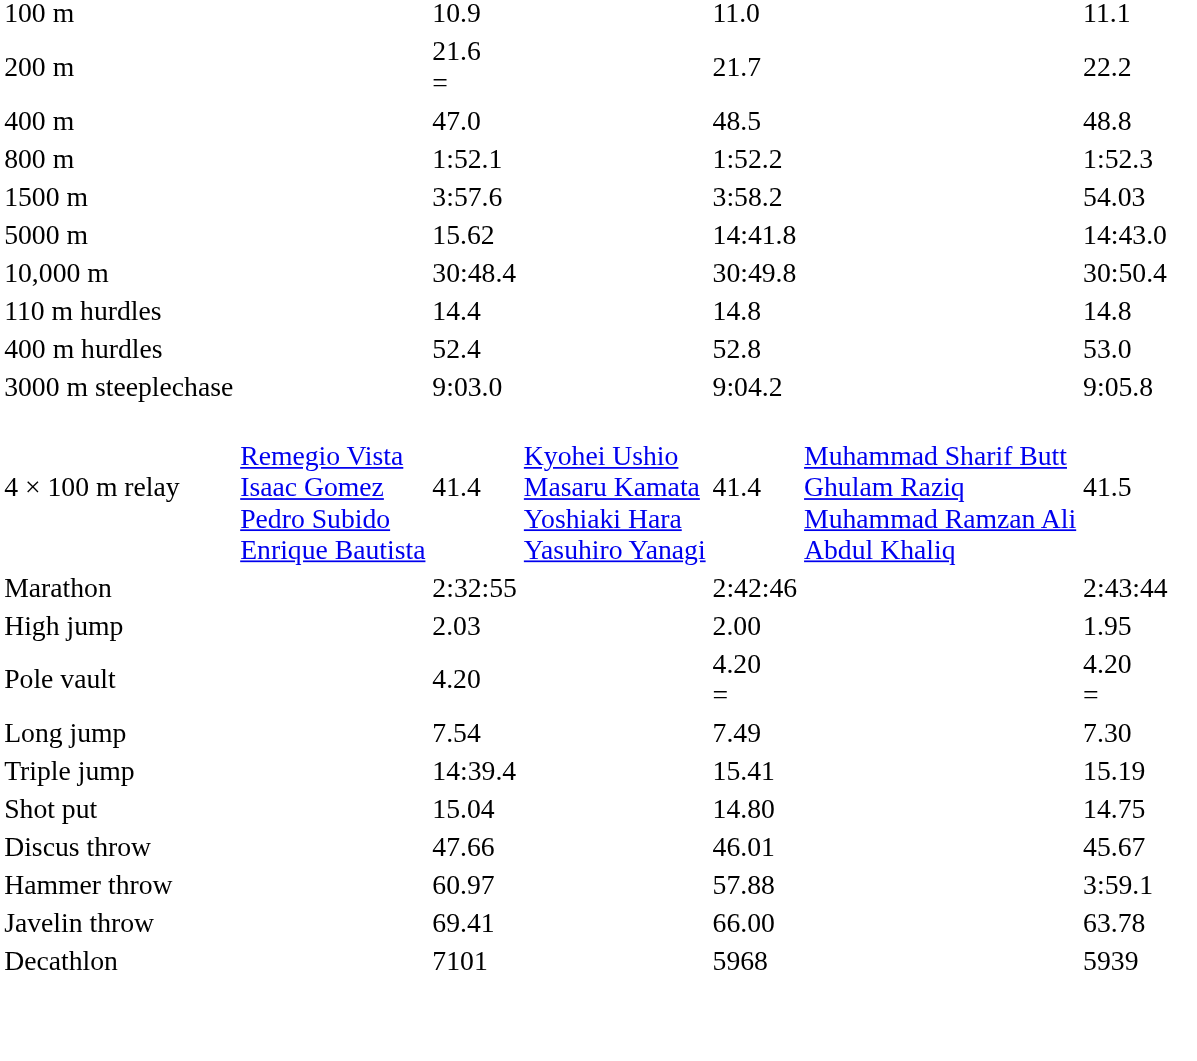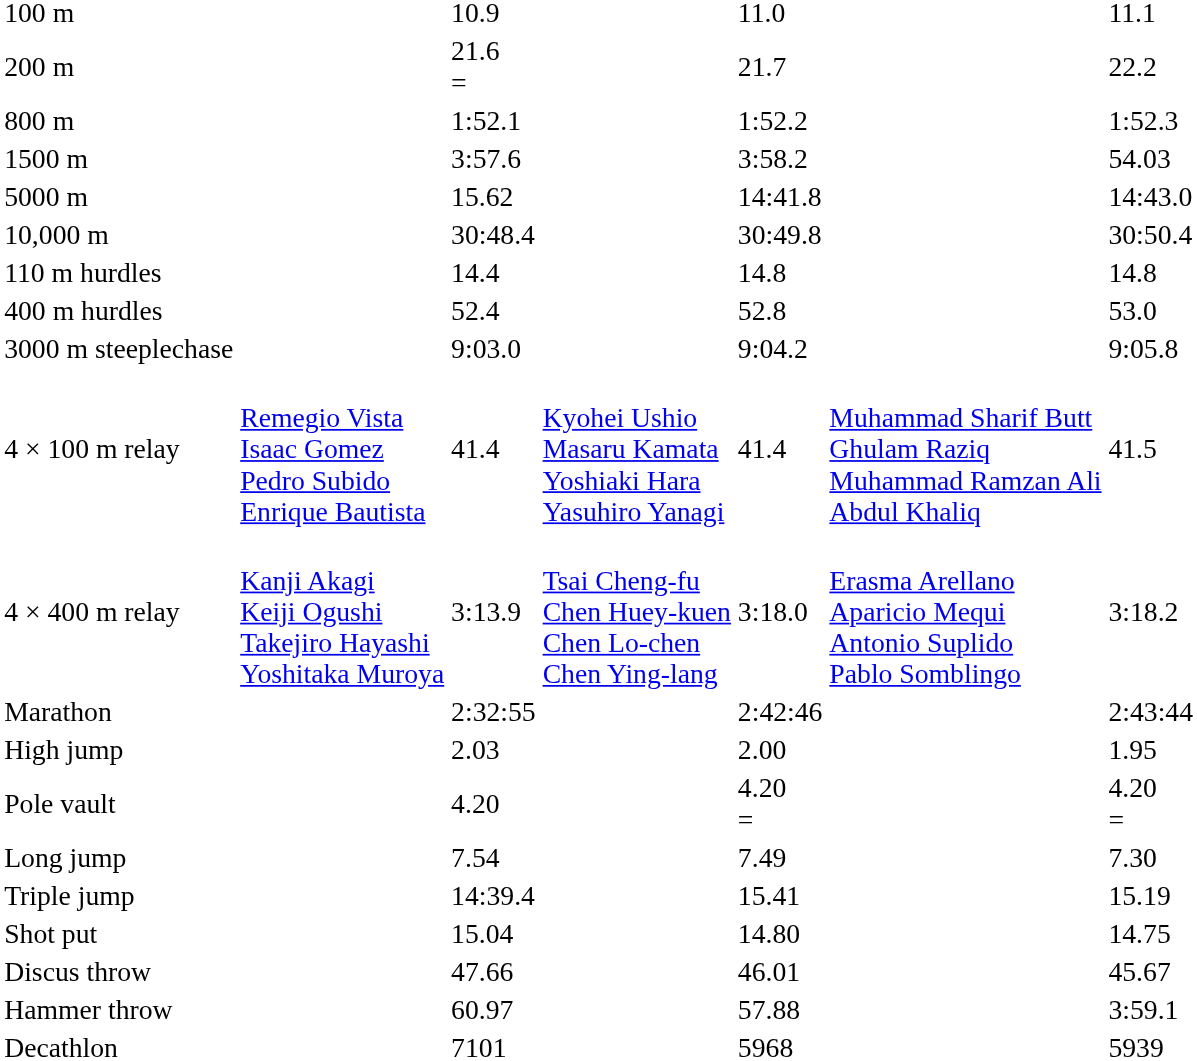- row: 400 m | 47.0 | 48.5 | 48.8
+ row: 4 × 400 m relay | Kanji Akagi Keiji Ogushi Takejiro Hayashi Yoshitaka Muroya | 3:13.9 | Tsai Cheng-fu Chen Huey-kuen Chen Lo-chen Chen Ying-lang | 3:18.0 | Erasma Arellano Aparicio Mequi Antonio Suplido Pablo Somblingo | 3:18.2
- row: Javelin throw | 69.41 | 66.00 | 63.78
